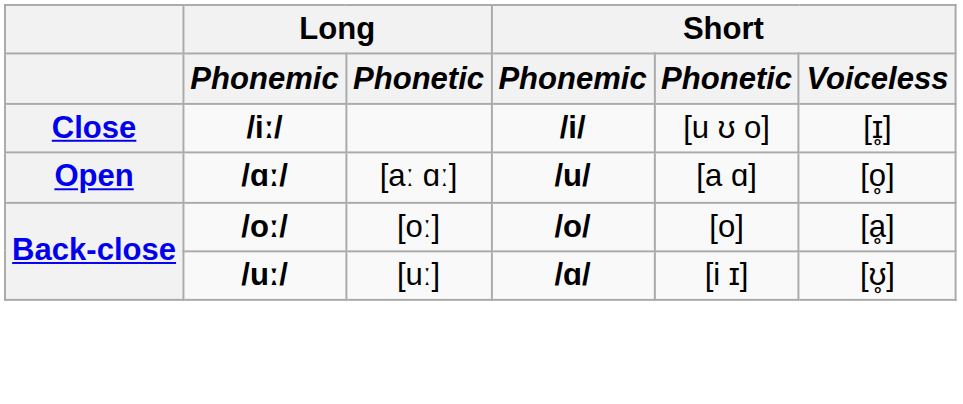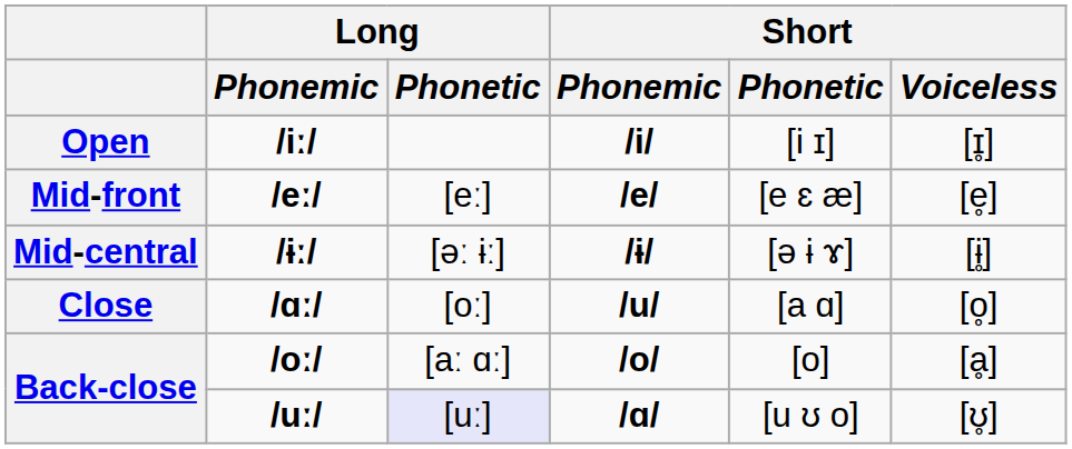/iː/ | column 1: Close -> Open
/iː/ | Short / Phonetic: [u ʊ o] -> [i ɪ]
+ row: Mid-front | /eː/ | [eː] | /e/ | [e ɛ æ] | [e̥]
+ row: Mid-central | /ɨː/ | [əː ɨː] | /ɨ/ | [ə ɨ ɤ] | [ɨ̥]
/ɑː/ | column 1: Open -> Close
/ɑː/ | Long / Phonetic: [aː ɑː] -> [oː]
/oː/ | Long / Phonetic: [oː] -> [aː ɑː]
/uː/ | Long / Phonetic: no background -> lavender background
/uː/ | Short / Phonetic: [i ɪ] -> [u ʊ o]
